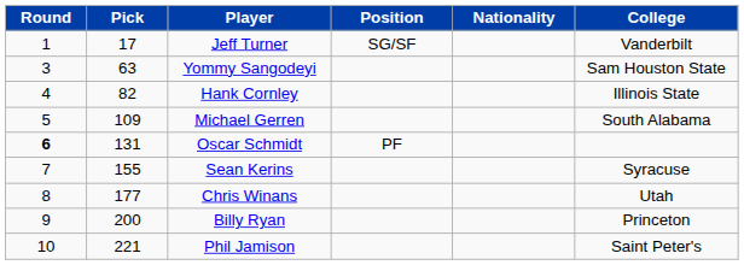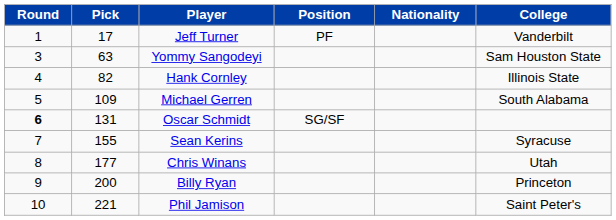Jeff Turner | Position: SG/SF -> PF
Oscar Schmidt | Position: PF -> SG/SF
